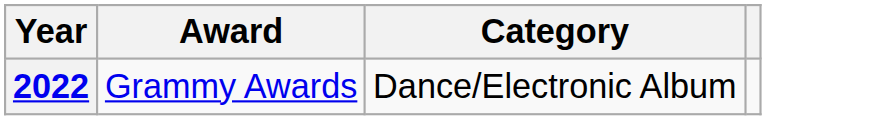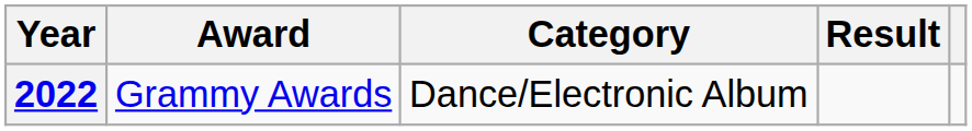+ column: Result
